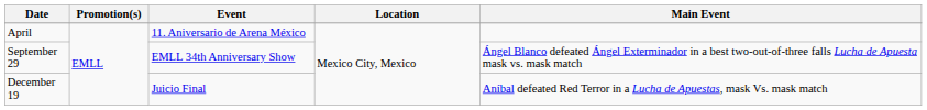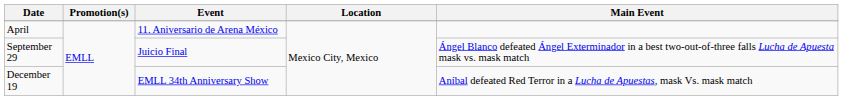September 29 | Event: EMLL 34th Anniversary Show -> Juicio Final
December 19 | Event: Juicio Final -> EMLL 34th Anniversary Show
